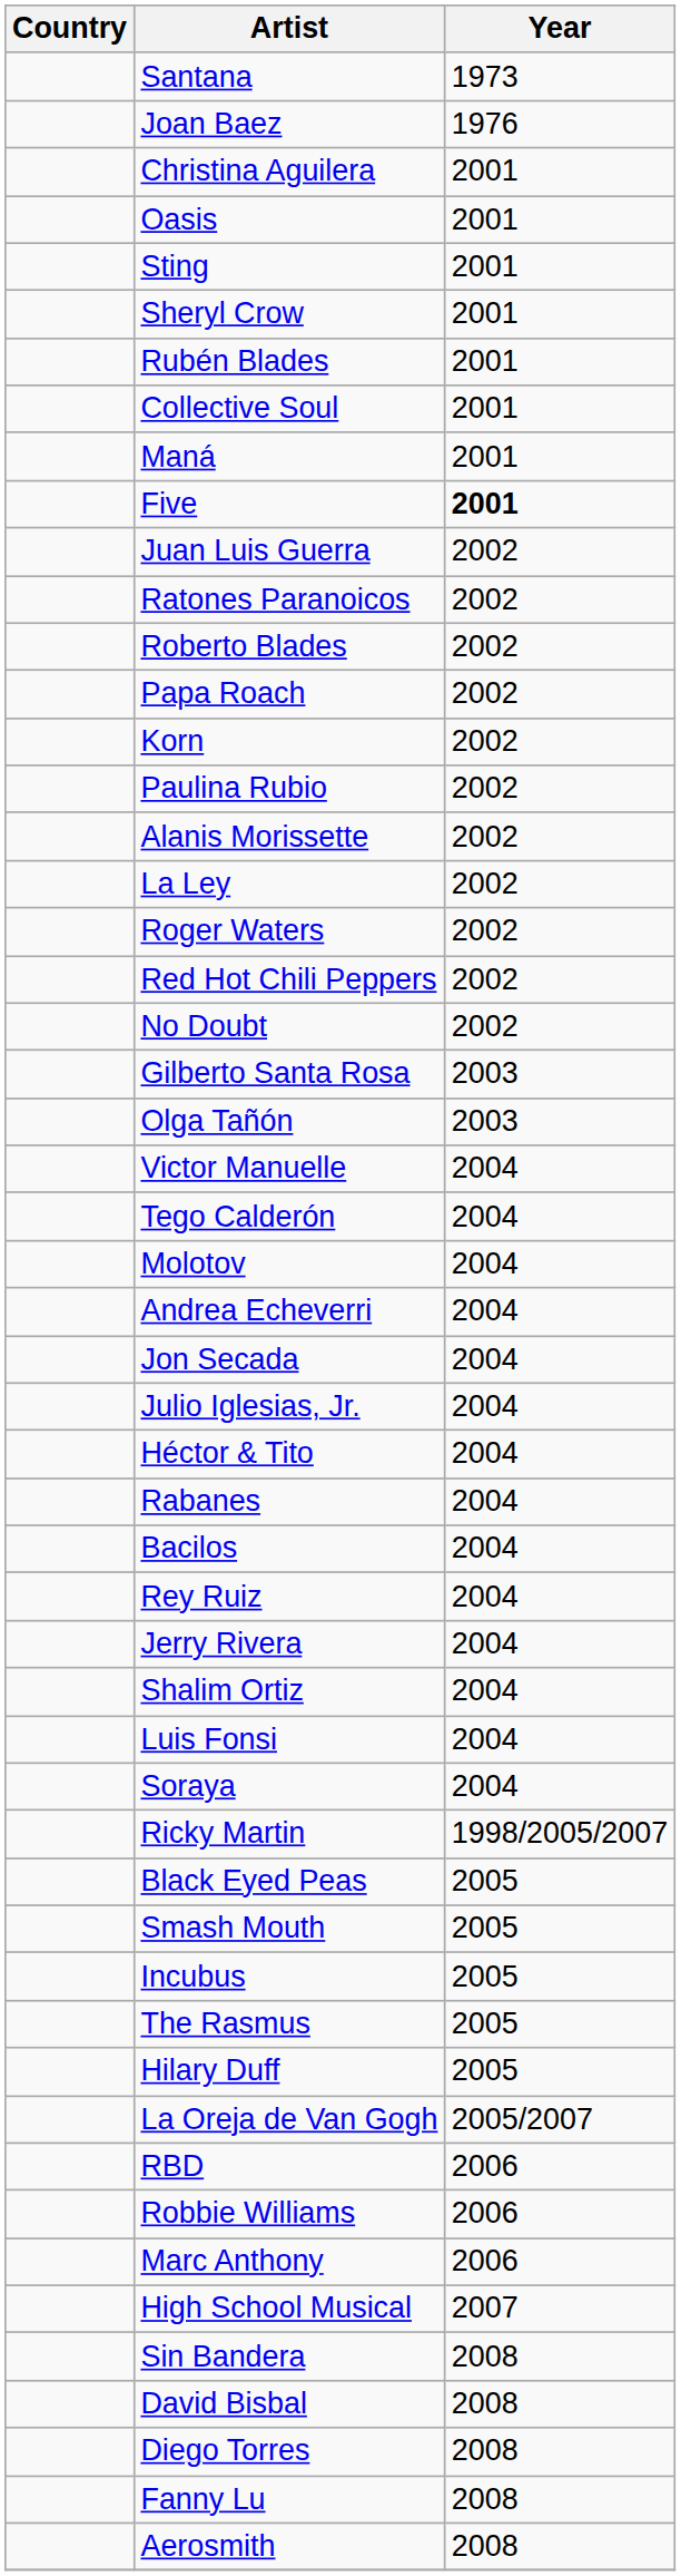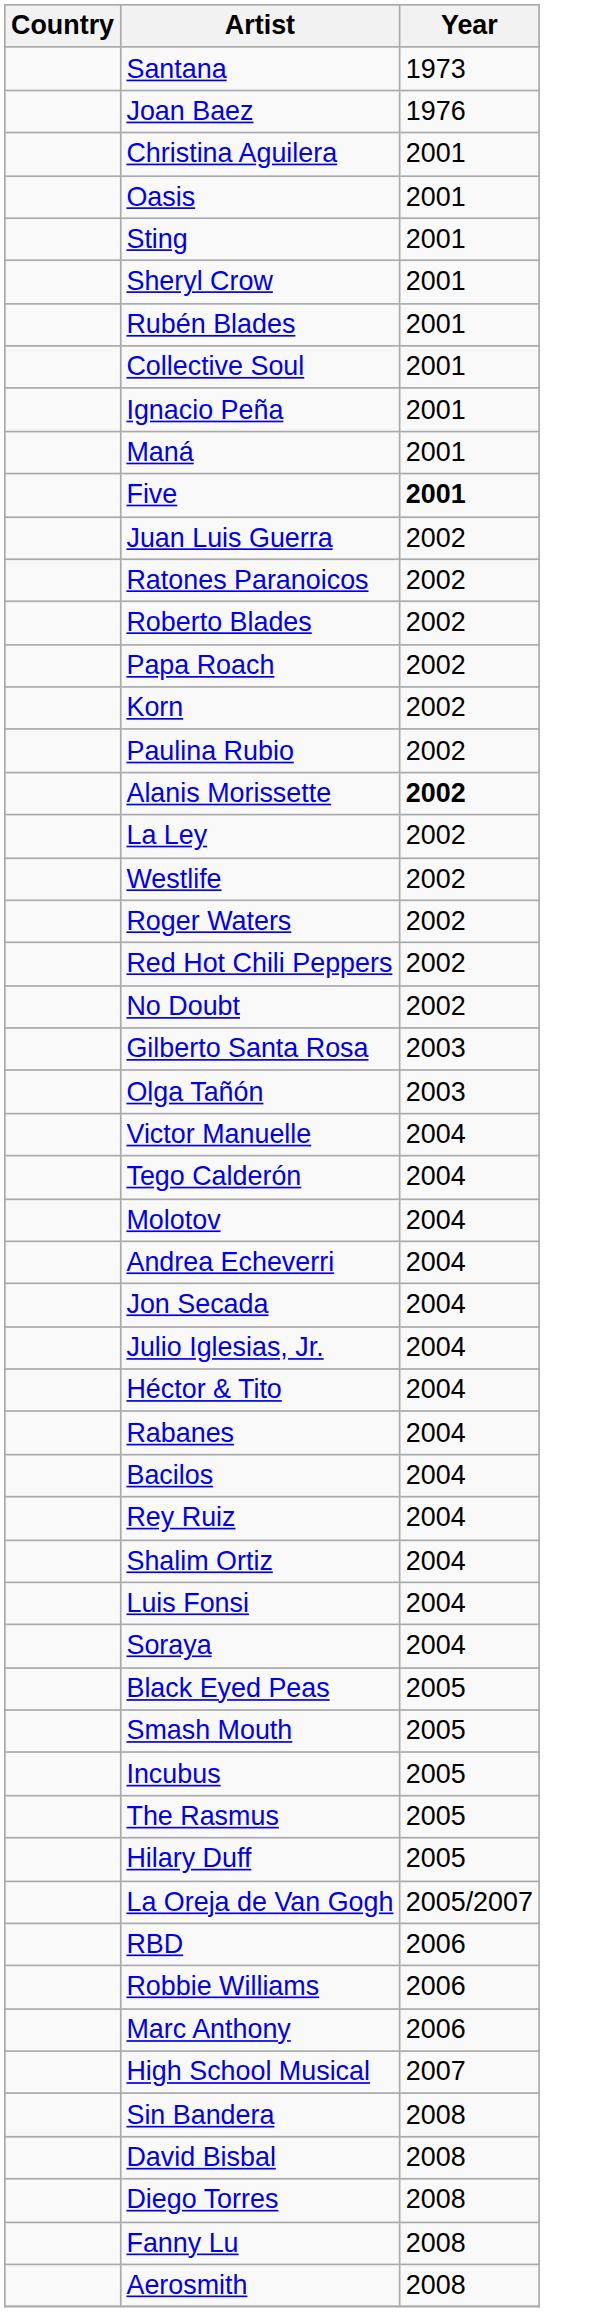+ row: Ignacio Peña | 2001
Alanis Morissette | Year: normal -> bold
+ row: Westlife | 2002
- row: Jerry Rivera | 2004
- row: Ricky Martin | 1998/2005/2007
